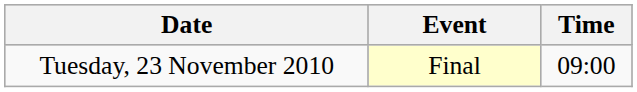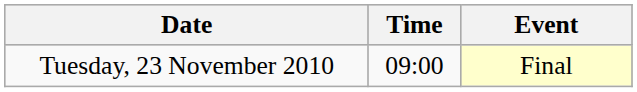columns swapped: Time <-> Event
